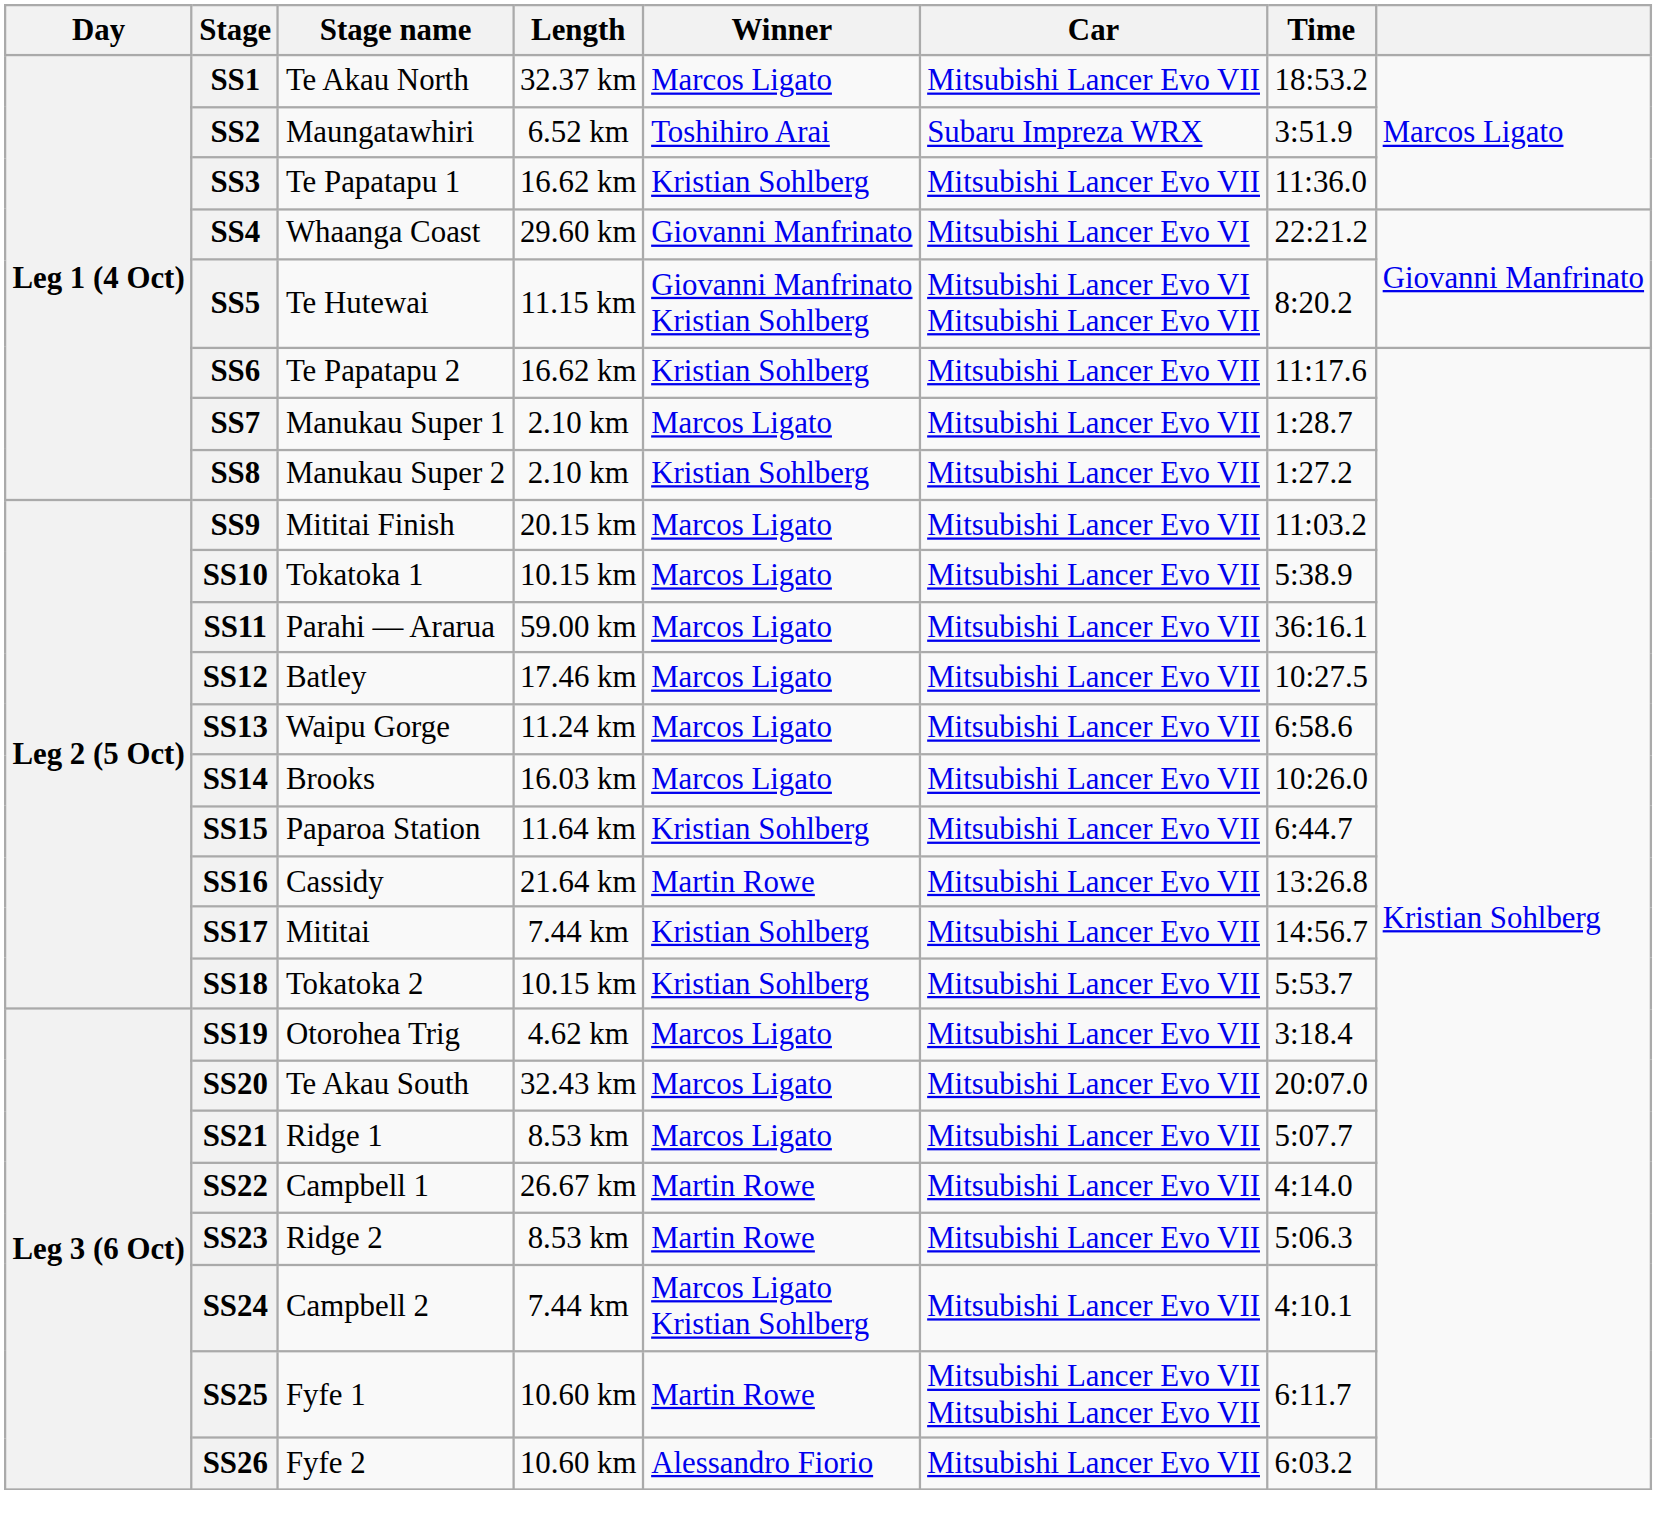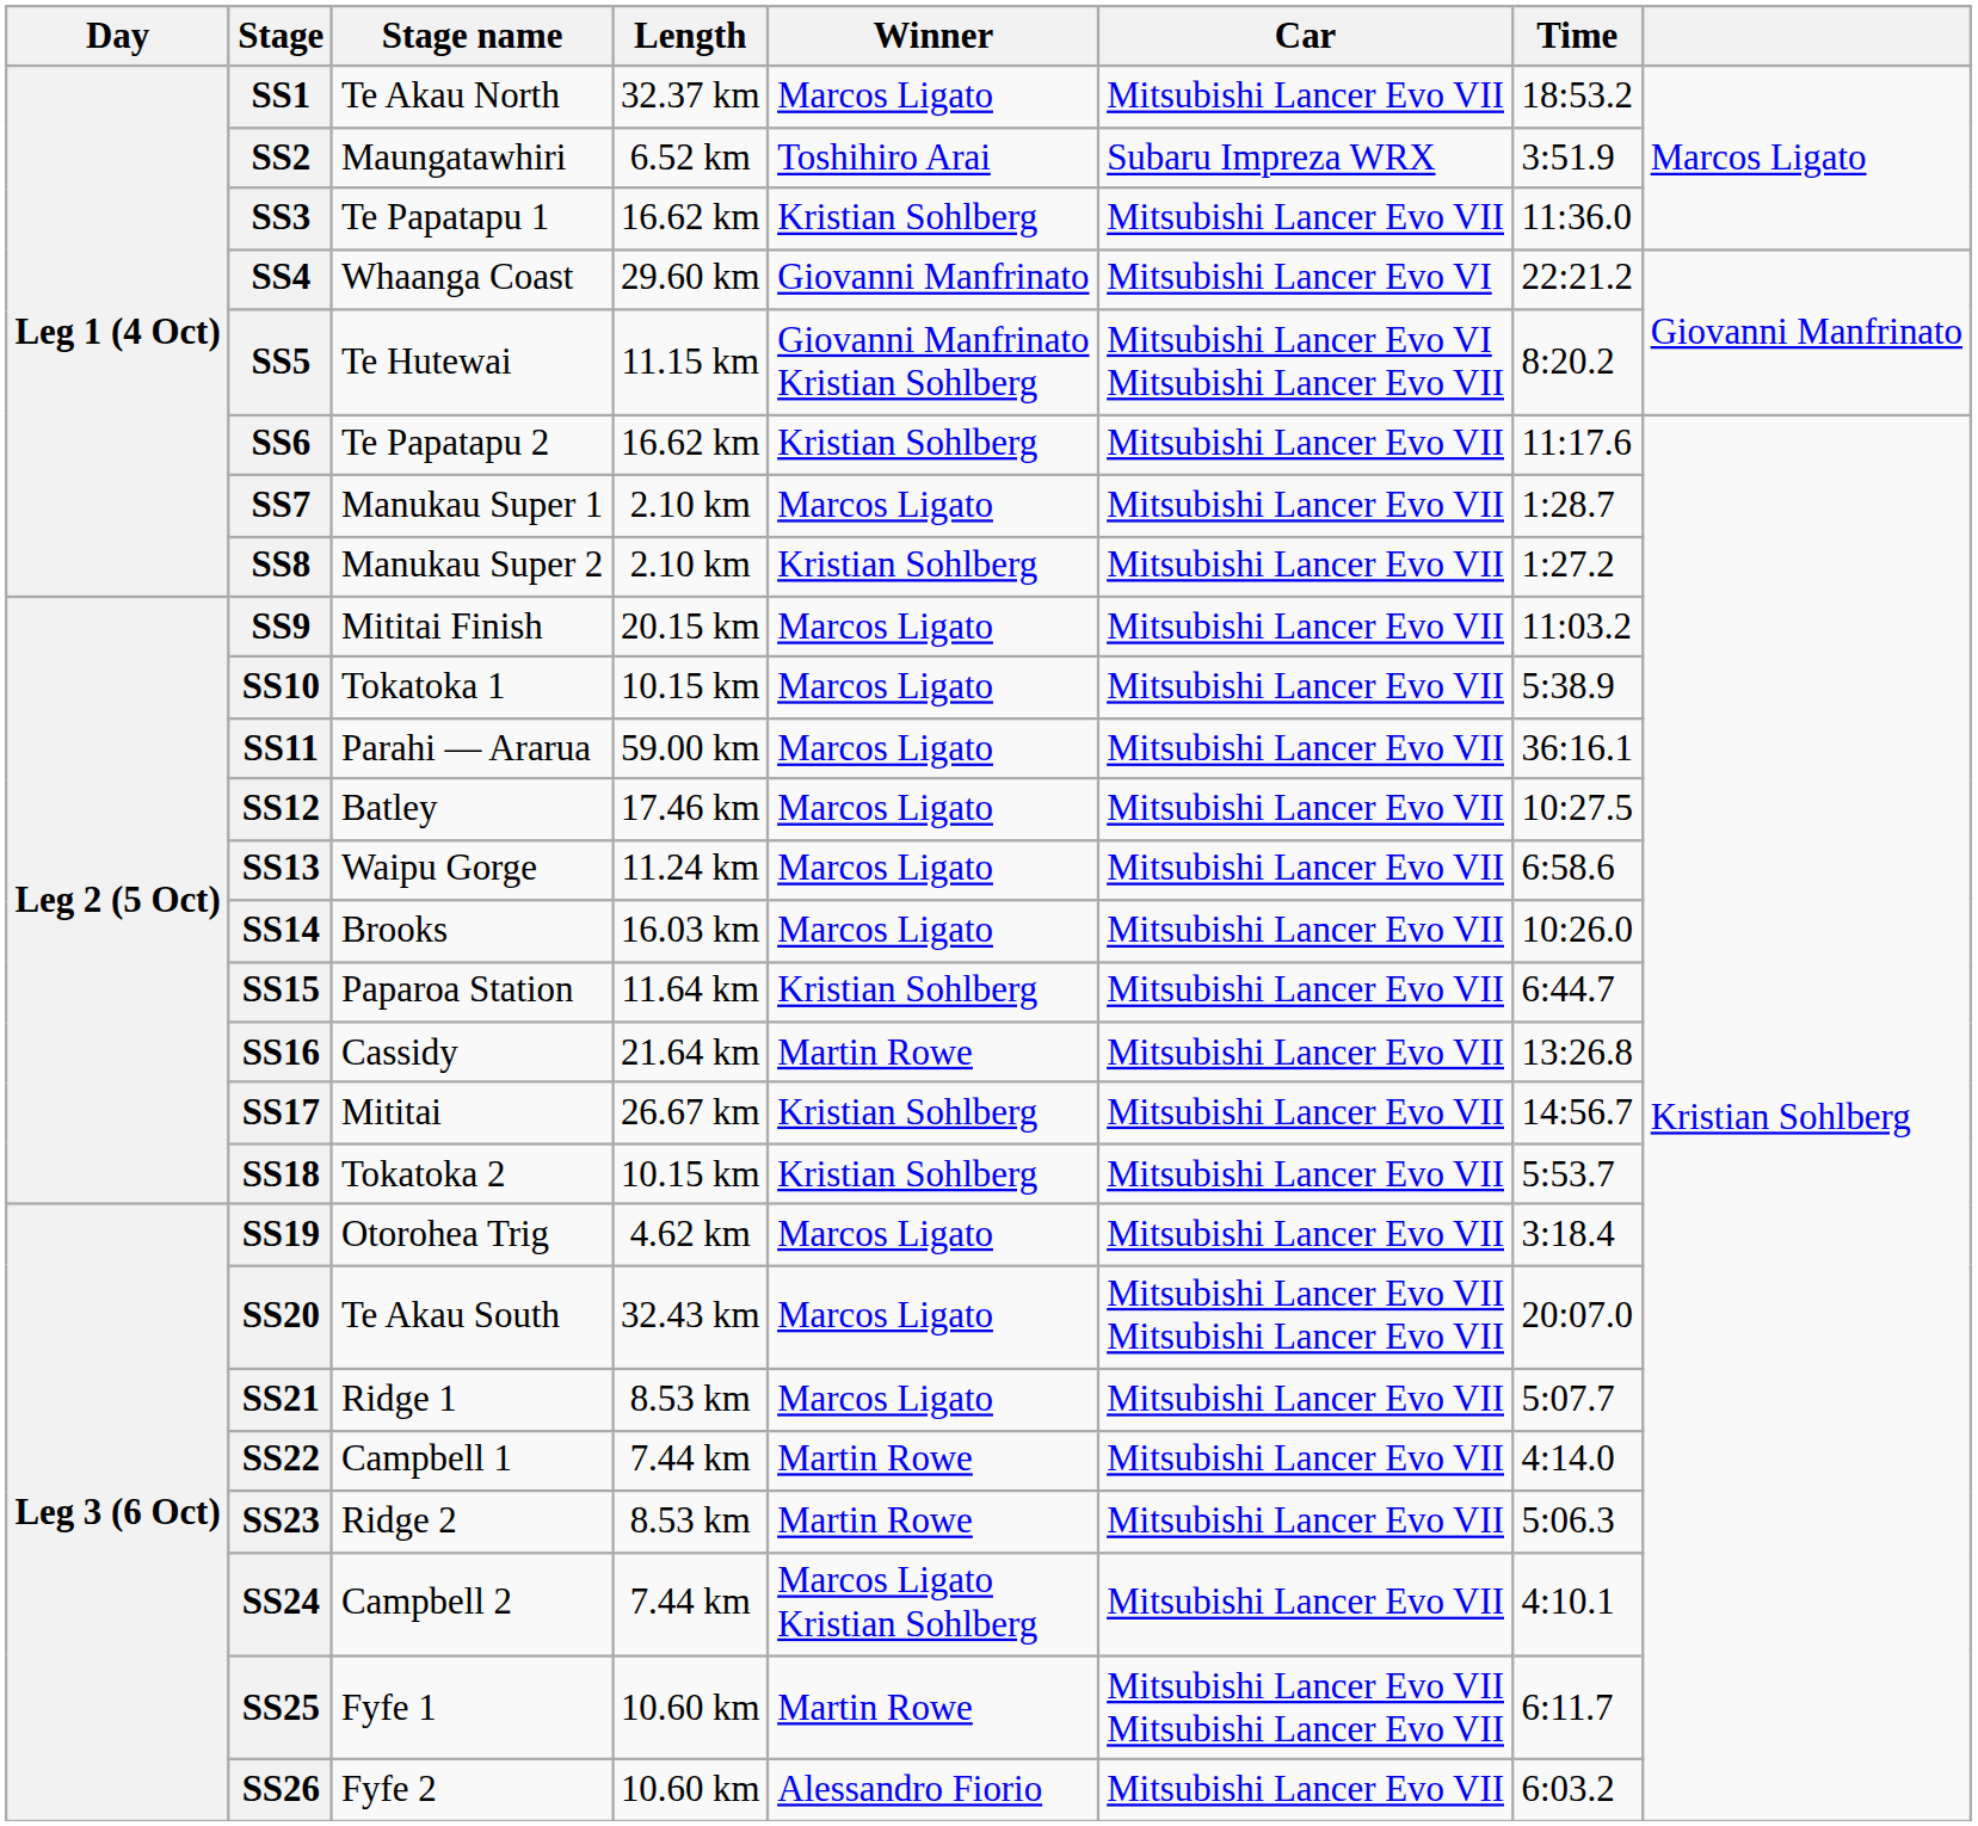SS17 | Length: 7.44 km -> 26.67 km
SS20 | Car: Mitsubishi Lancer Evo VII -> Mitsubishi Lancer Evo VII Mitsubishi Lancer Evo VII
SS22 | Length: 26.67 km -> 7.44 km
